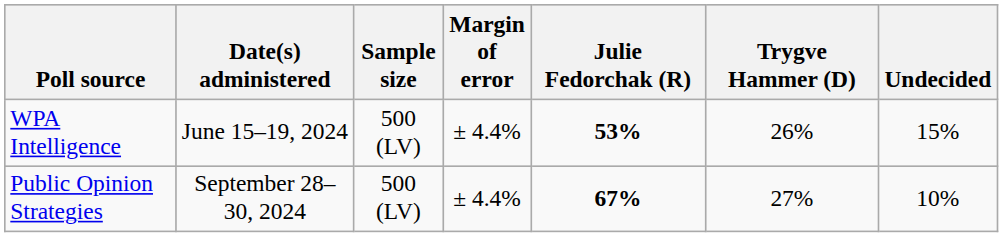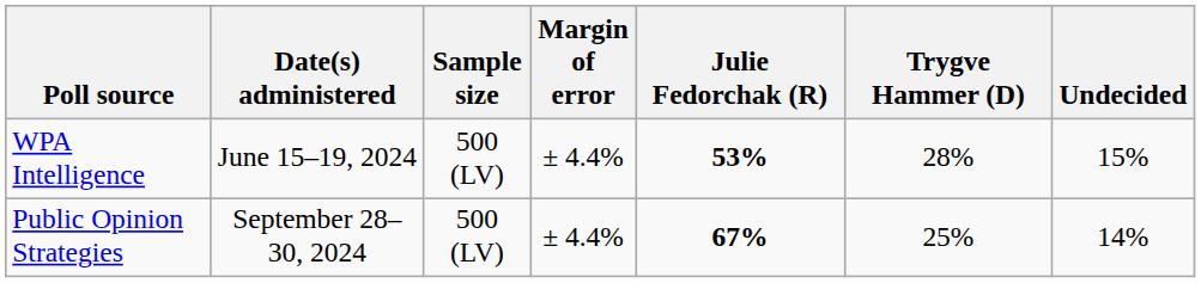WPA Intelligence | Trygve Hammer (D): 26% -> 28%
Public Opinion Strategies | Trygve Hammer (D): 27% -> 25%
Public Opinion Strategies | Undecided: 10% -> 14%
